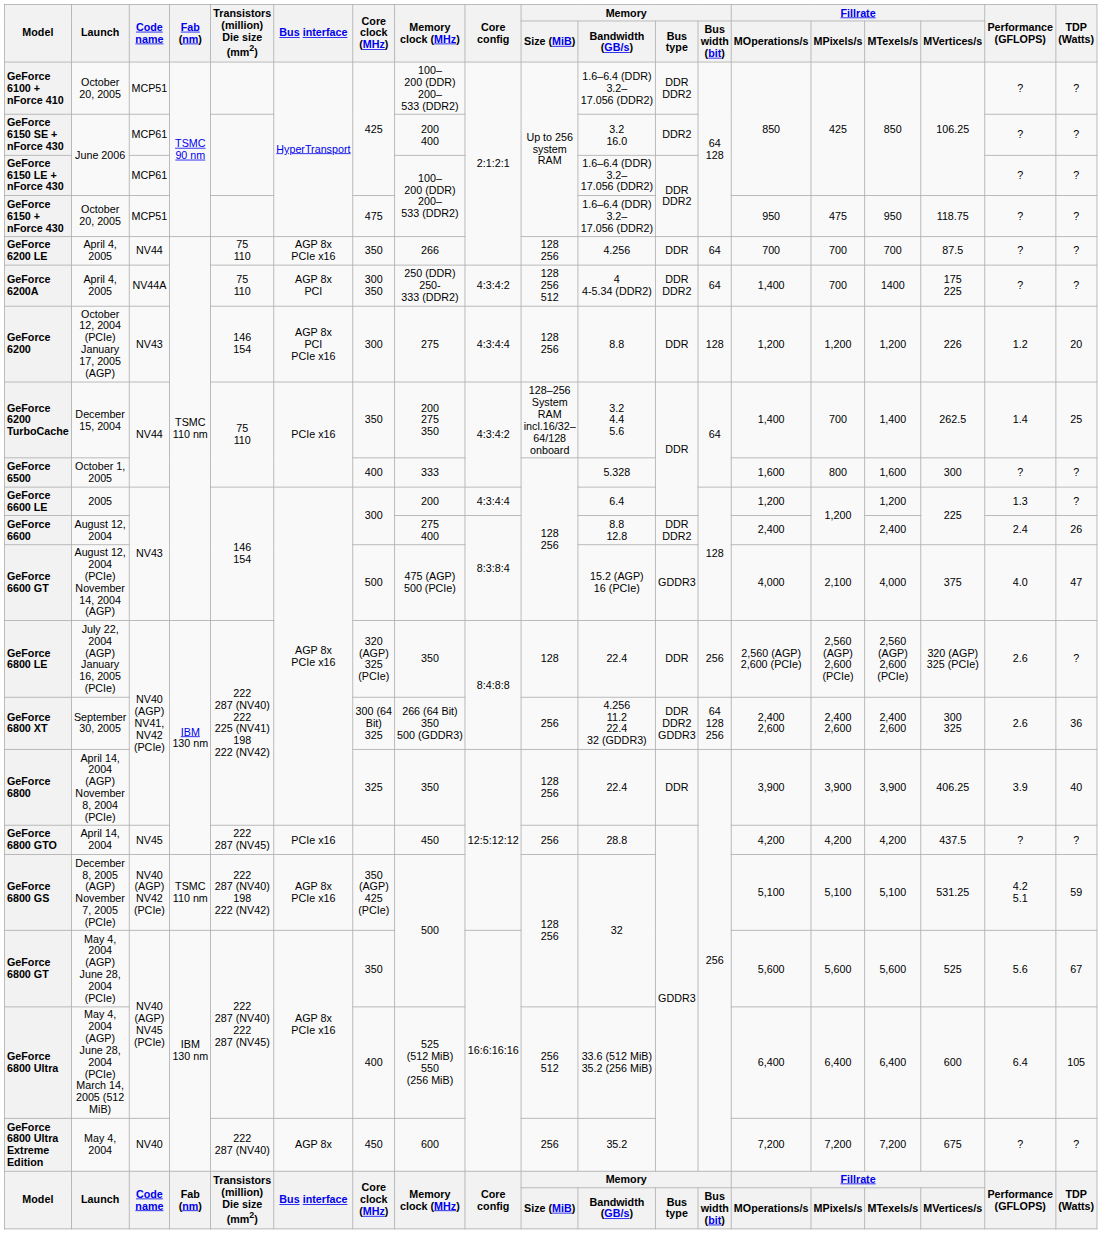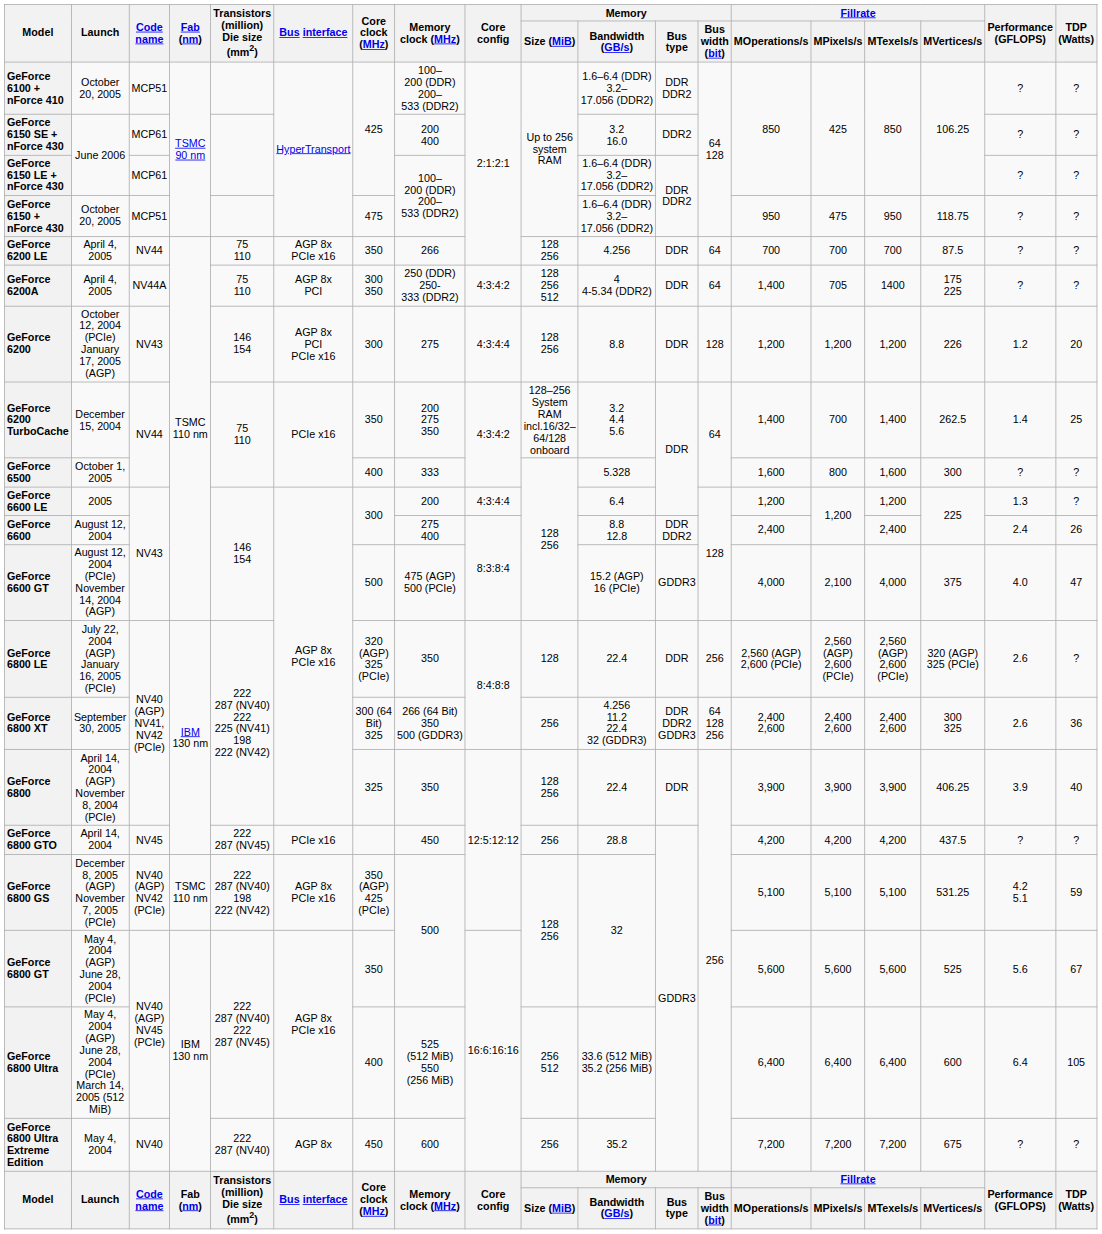GeForce 6200A | Memory / Bus type: DDR DDR2 -> DDR
GeForce 6200A | Fillrate / MPixels/s: 700 -> 705
